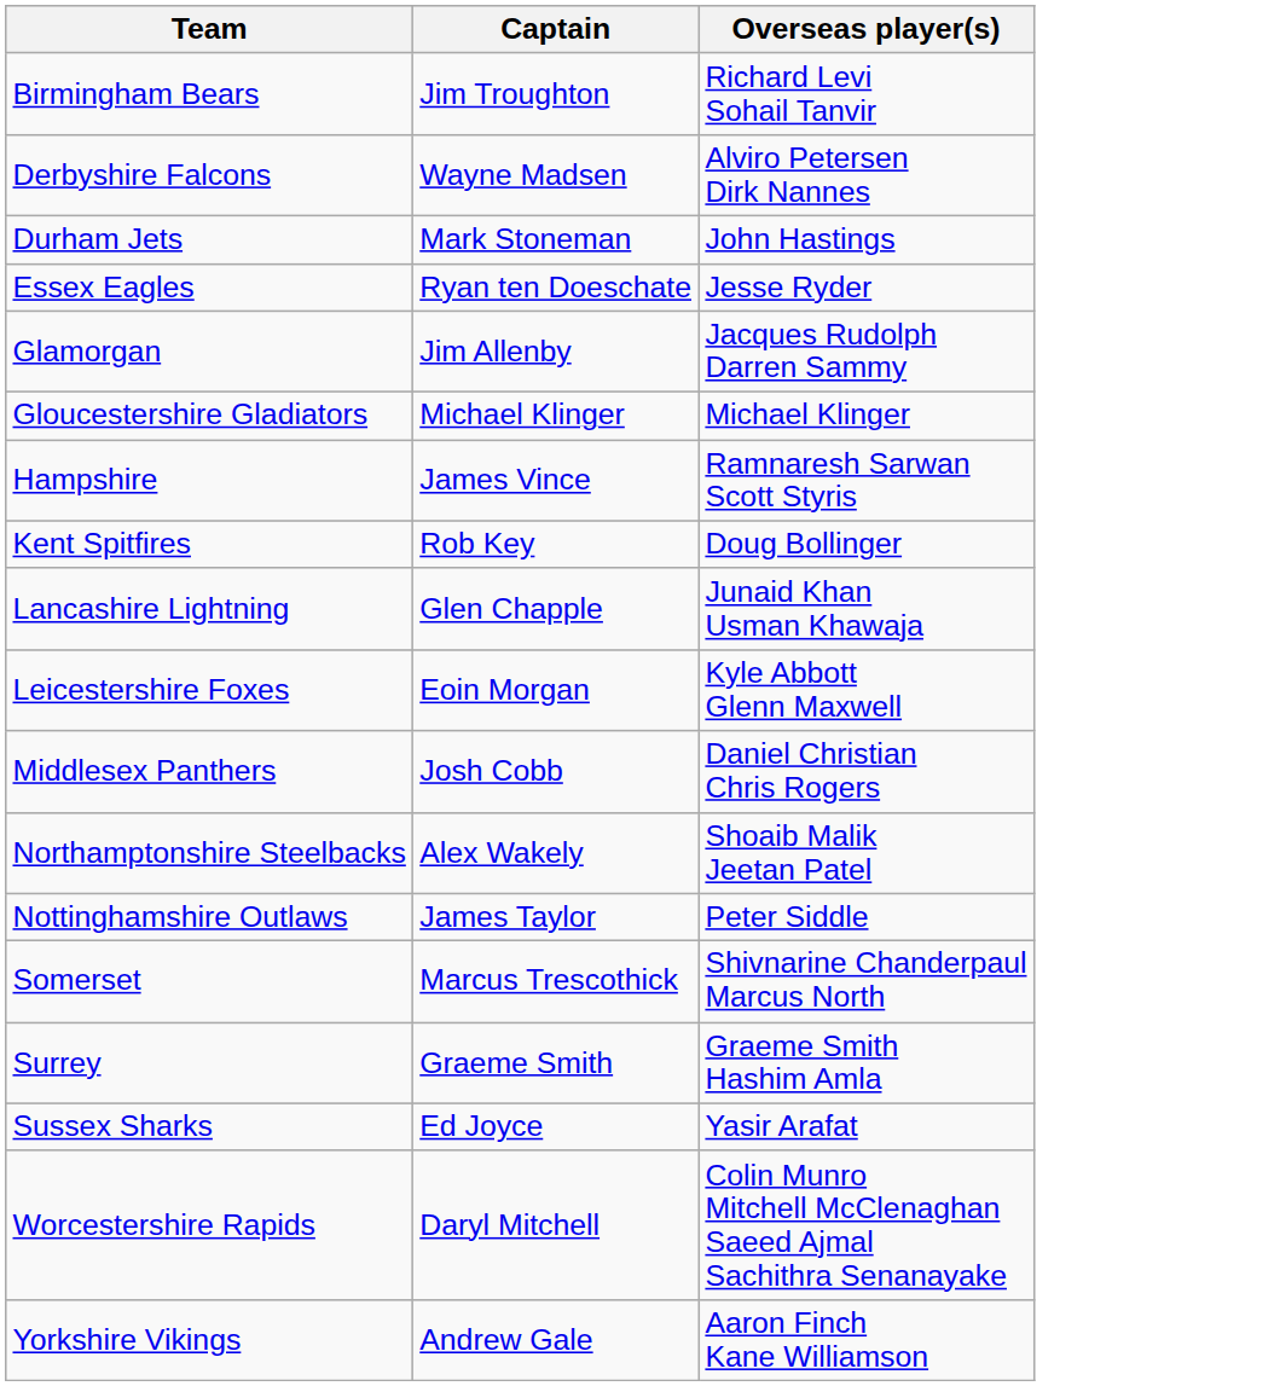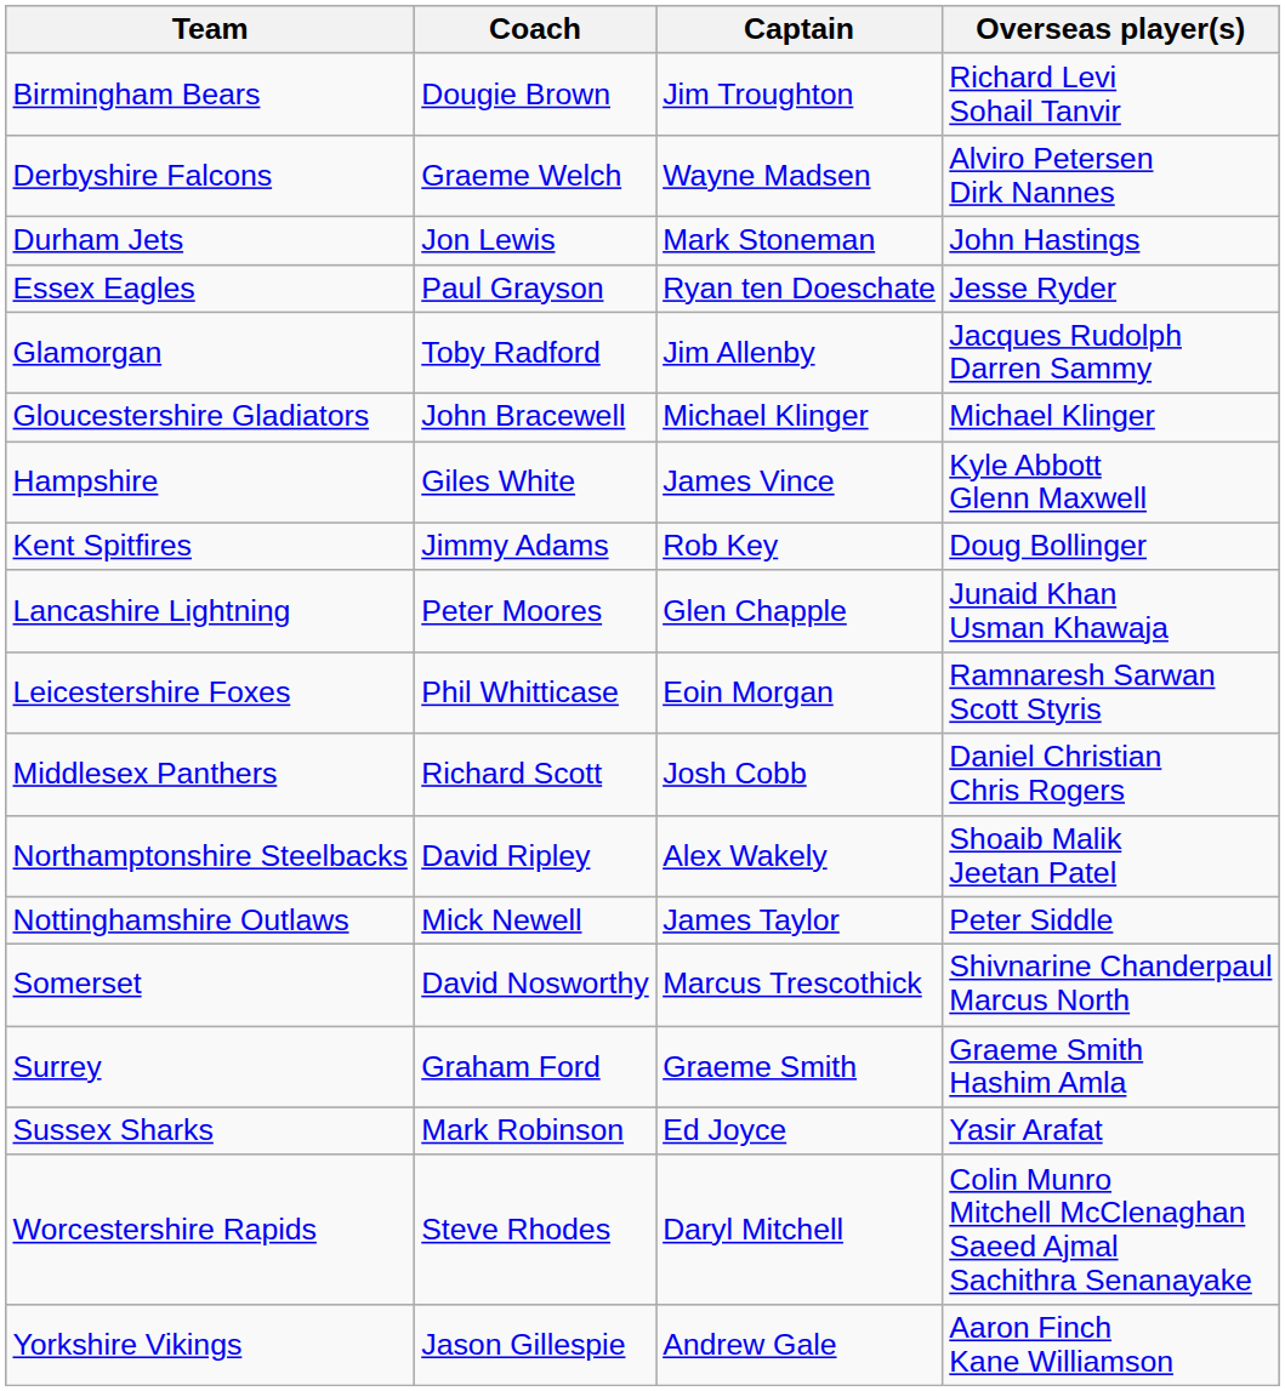+ column: Coach | Dougie Brown | Graeme Welch | Jon Lewis | Paul Grayson | Toby Radford | John Bracewell | Giles White | Jimmy Adams | Peter Moores | Phil Whitticase | Richard Scott | David Ripley | Mick Newell | David Nosworthy | Graham Ford | Mark Robinson | Steve Rhodes | Jason Gillespie
Hampshire | Overseas player(s): Ramnaresh Sarwan Scott Styris -> Kyle Abbott Glenn Maxwell
Leicestershire Foxes | Overseas player(s): Kyle Abbott Glenn Maxwell -> Ramnaresh Sarwan Scott Styris
